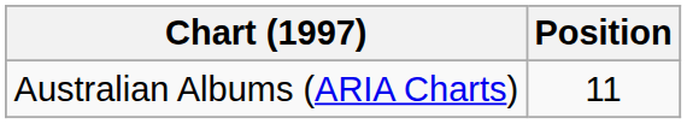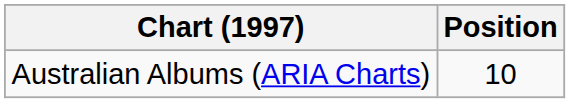Australian Albums (ARIA Charts) | Position: 11 -> 10
